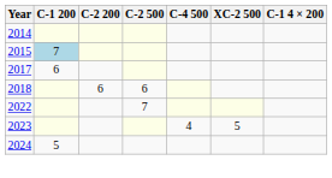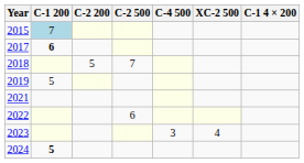- row: 2014
2017 | C-1 200: normal -> bold
2018 | C-2 200: 6 -> 5
2018 | C-2 500: 6 -> 7
+ row: 2019 | 5
+ row: 2021
2022 | C-2 500: 7 -> 6
2023 | C-4 500: 4 -> 3
2023 | XC-2 500: 5 -> 4
2024 | C-1 200: normal -> bold
